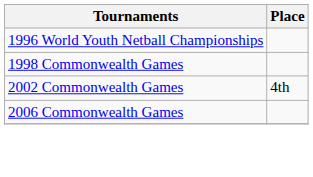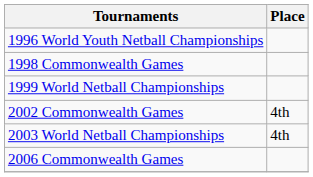+ row: 1999 World Netball Championships
+ row: 2003 World Netball Championships | 4th
